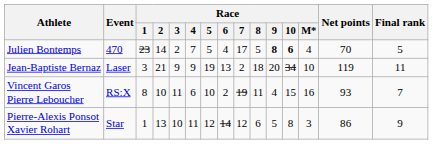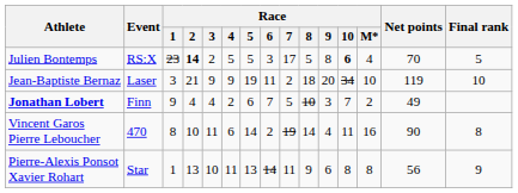Julien Bontemps | Event: 470 -> RS:X
Julien Bontemps | Race / 2: normal -> bold
Julien Bontemps | Race / 4: 7 -> 5
Julien Bontemps | Race / 6: 4 -> 3
Julien Bontemps | Race / 9: bold -> normal
Jean-Baptiste Bernaz | Race / 6: 13 -> 11
Jean-Baptiste Bernaz | Final rank: 11 -> 10
+ row: Jonathan Lobert | Finn | 9 | 4 | 4 | 2 | 6 | 7 | 5 | 10 | 3 | 7 | 2 | 49
Vincent Garos Pierre Leboucher | Event: RS:X -> 470
Vincent Garos Pierre Leboucher | Race / 5: 10 -> 14
Vincent Garos Pierre Leboucher | Race / 8: 11 -> 14
Vincent Garos Pierre Leboucher | Race / 10: 15 -> 11
Vincent Garos Pierre Leboucher | Net points: 93 -> 90
Vincent Garos Pierre Leboucher | Final rank: 7 -> 8
Pierre-Alexis Ponsot Xavier Rohart | Race / 5: 12 -> 13
Pierre-Alexis Ponsot Xavier Rohart | Race / 7: 12 -> 11
Pierre-Alexis Ponsot Xavier Rohart | Race / 8: 6 -> 9
Pierre-Alexis Ponsot Xavier Rohart | Race / 9: 5 -> 6
Pierre-Alexis Ponsot Xavier Rohart | Race / M*: 3 -> 8
Pierre-Alexis Ponsot Xavier Rohart | Net points: 86 -> 56
